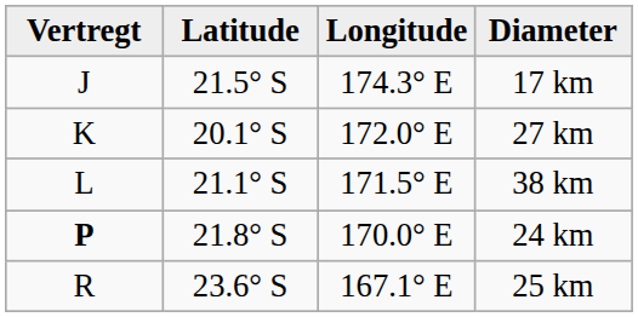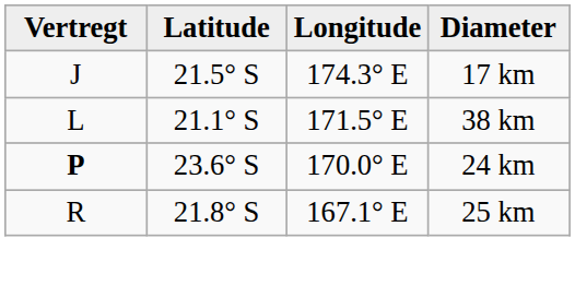- row: K | 20.1° S | 172.0° E | 27 km
24 km | Latitude: 21.8° S -> 23.6° S
25 km | Latitude: 23.6° S -> 21.8° S
